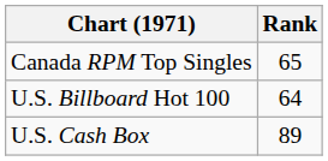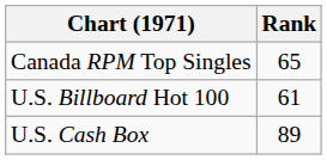U.S. Billboard Hot 100 | Rank: 64 -> 61
